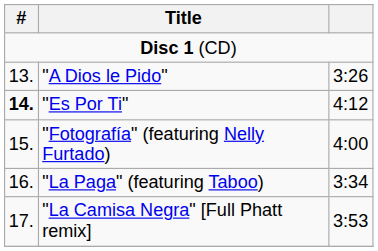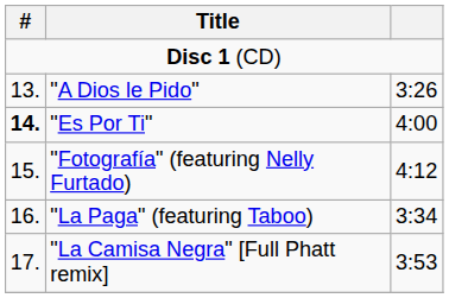"Es Por Ti" | column 3: 4:12 -> 4:00
"Fotografía" (featuring Nelly Furtado) | column 3: 4:00 -> 4:12
